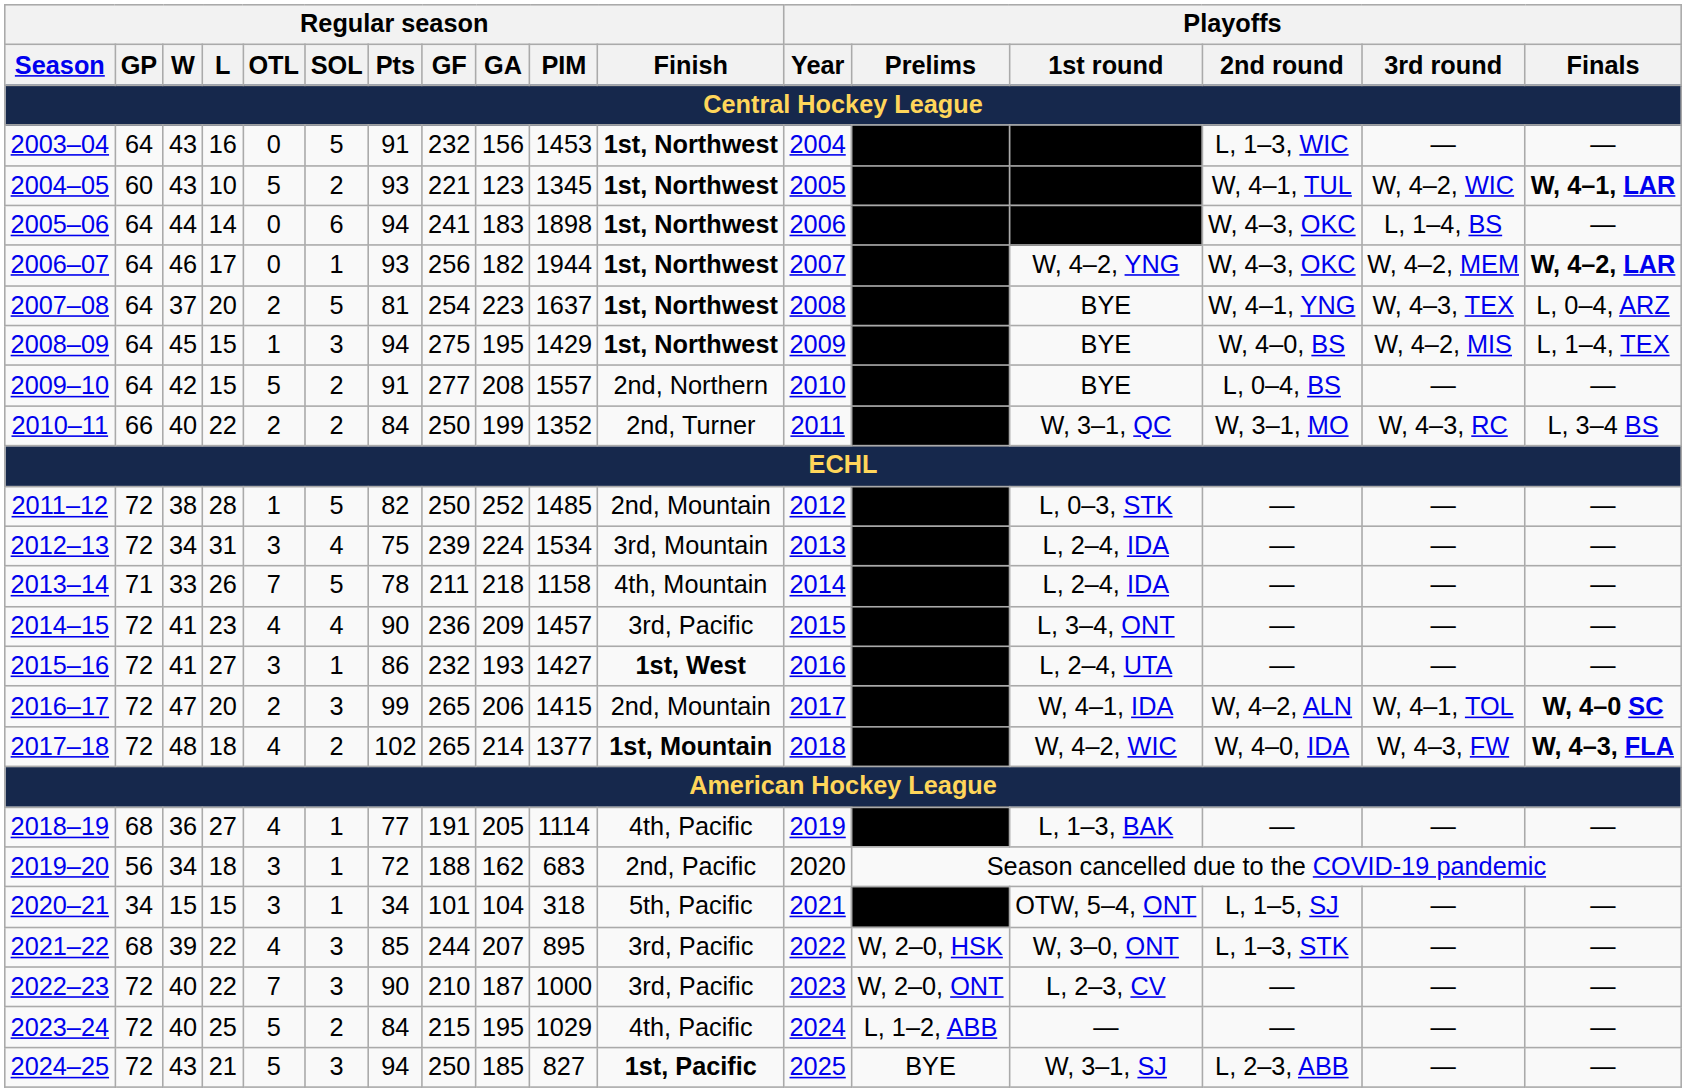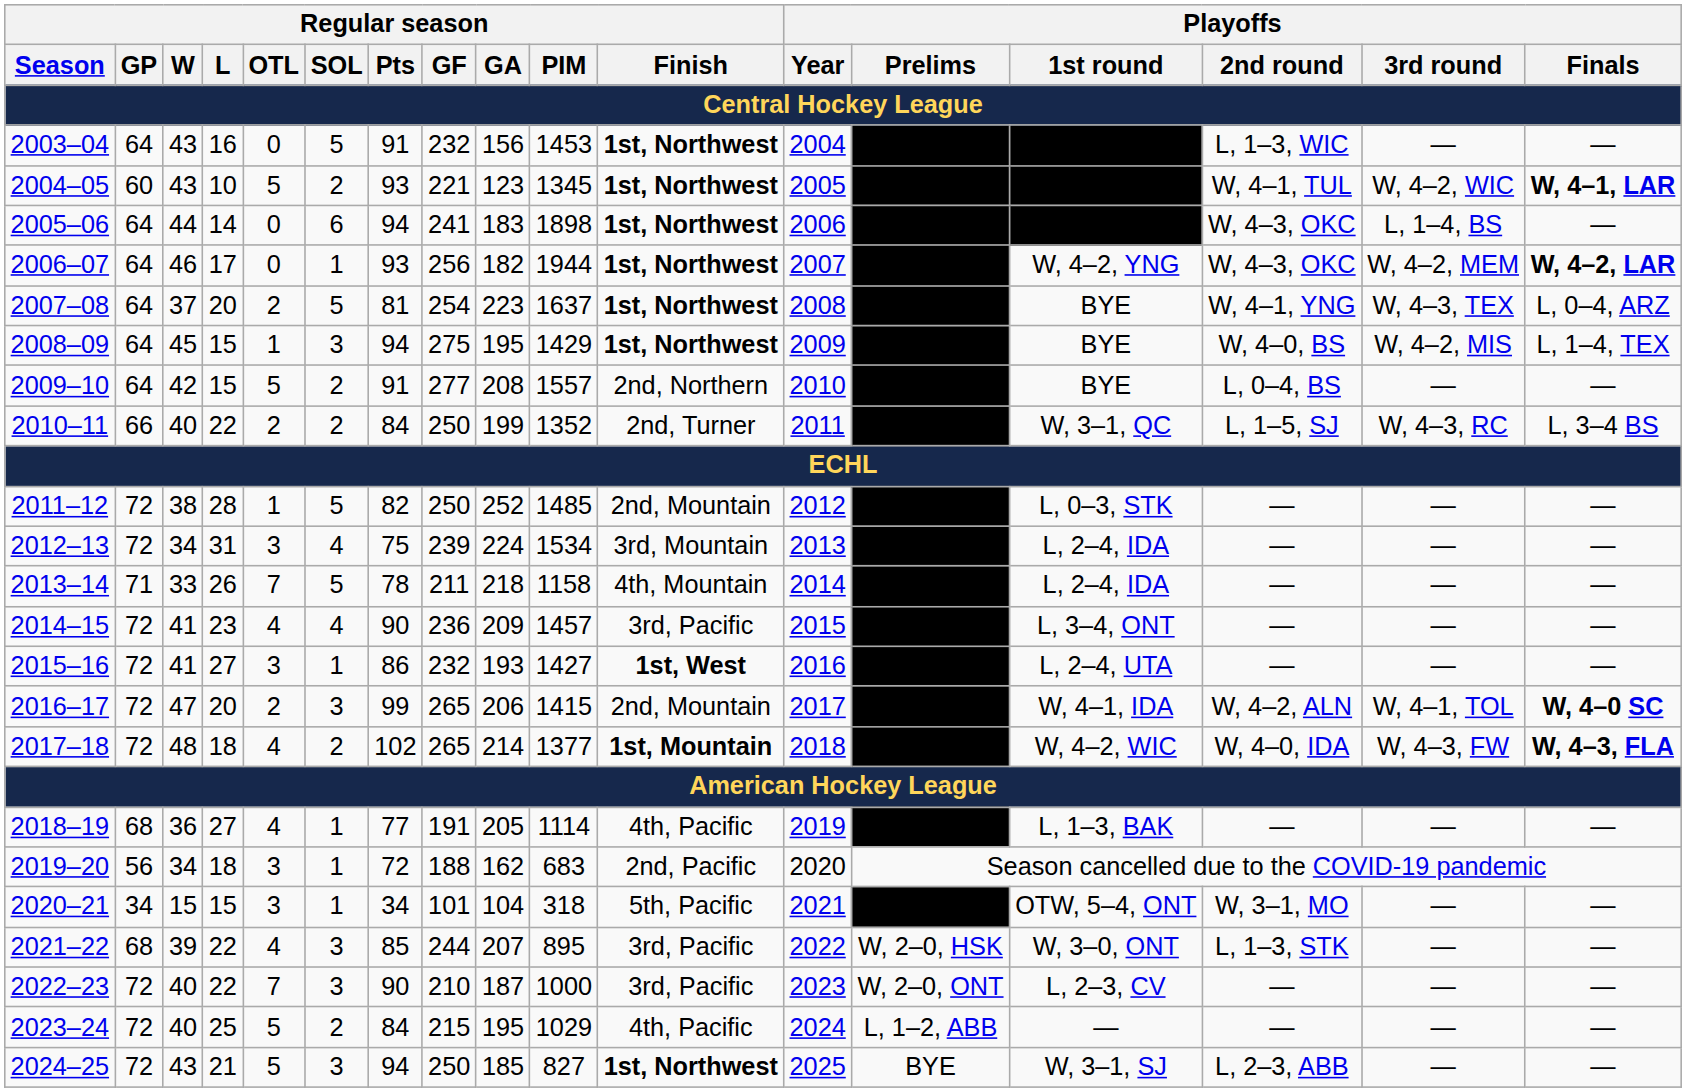2010–11 | Playoffs / 2nd round: W, 3–1, MO -> L, 1–5, SJ
2020–21 | Playoffs / 2nd round: L, 1–5, SJ -> W, 3–1, MO
2024–25 | Regular season / Finish: 1st, Pacific -> 1st, Northwest
